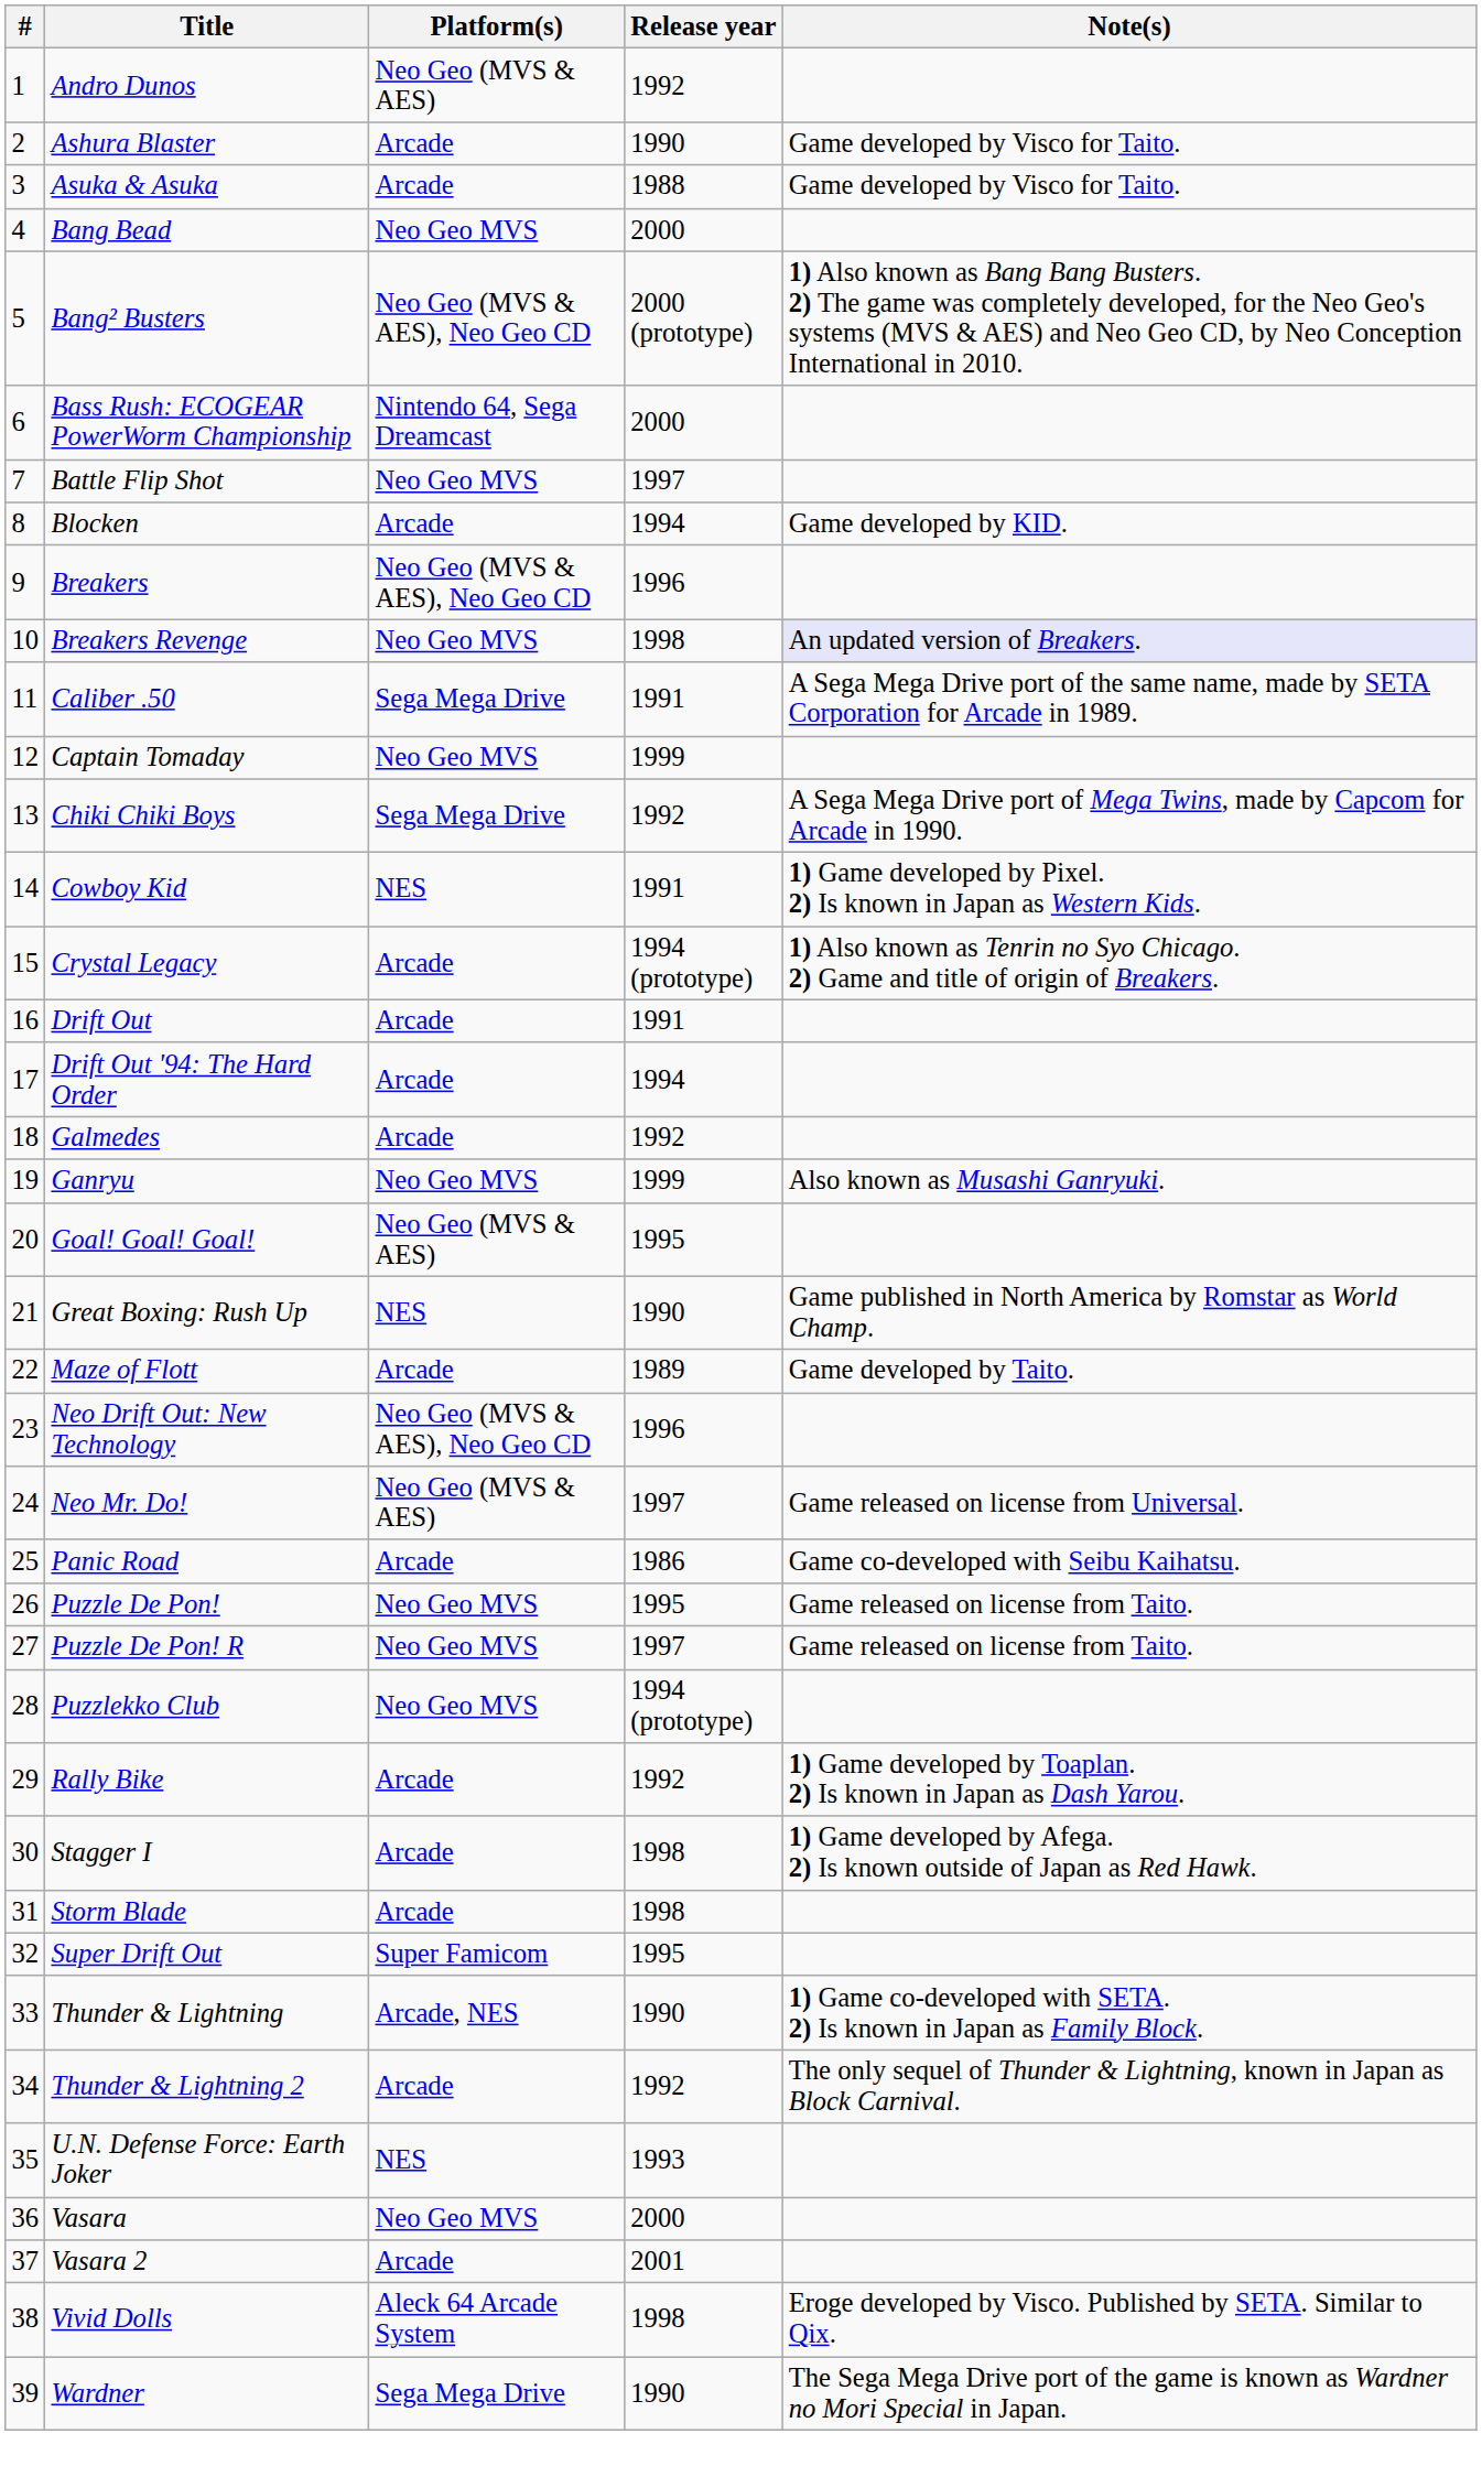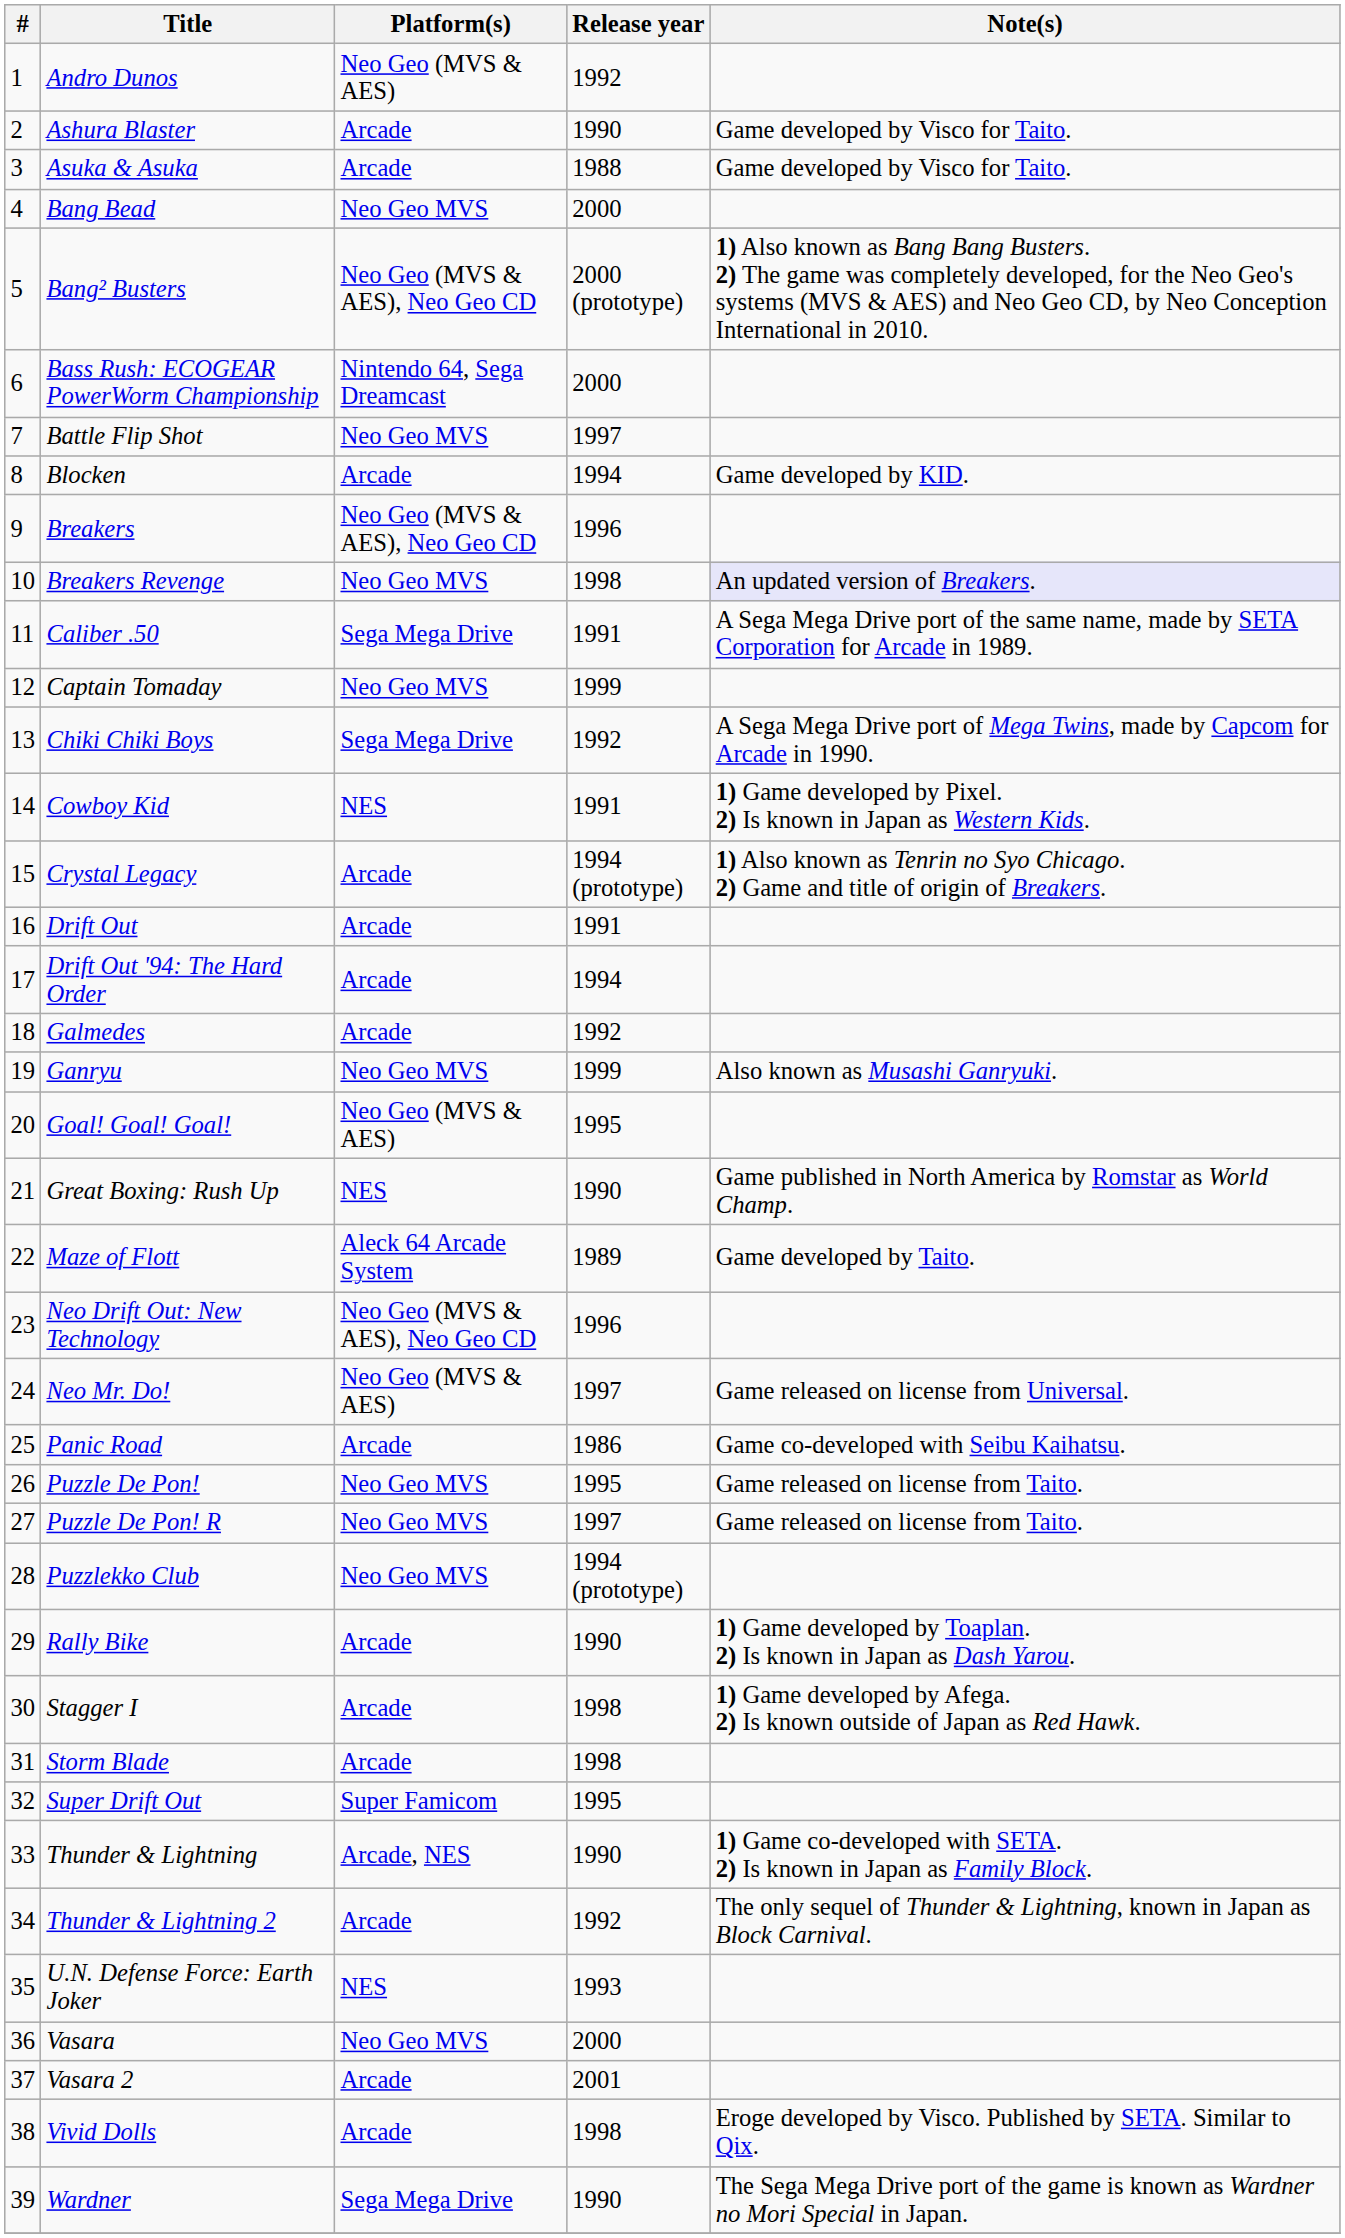Maze of Flott | Platform(s): Arcade -> Aleck 64 Arcade System
Rally Bike | Release year: 1992 -> 1990
Vivid Dolls | Platform(s): Aleck 64 Arcade System -> Arcade
